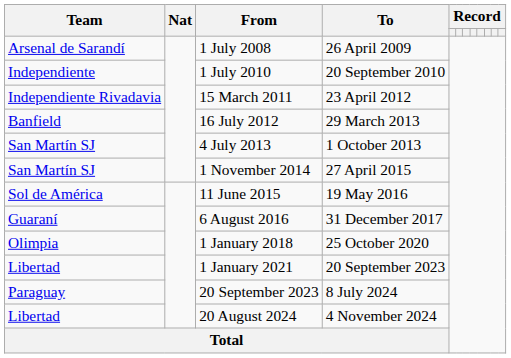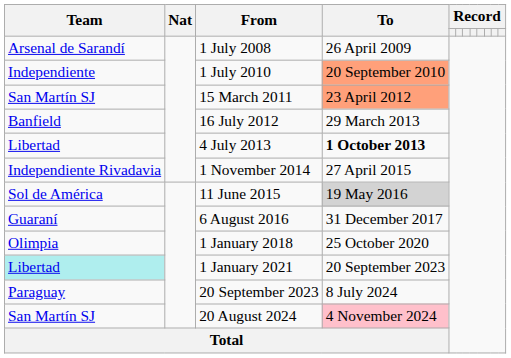1 July 2010 | To: no background -> lightsalmon background
15 March 2011 | Team: Independiente Rivadavia -> San Martín SJ
15 March 2011 | To: no background -> lightsalmon background
4 July 2013 | Team: San Martín SJ -> Libertad
4 July 2013 | To: normal -> bold
1 November 2014 | Team: San Martín SJ -> Independiente Rivadavia
11 June 2015 | To: no background -> lightgrey background
1 January 2021 | Team: no background -> paleturquoise background
20 August 2024 | Team: Libertad -> San Martín SJ
20 August 2024 | To: no background -> pink background
